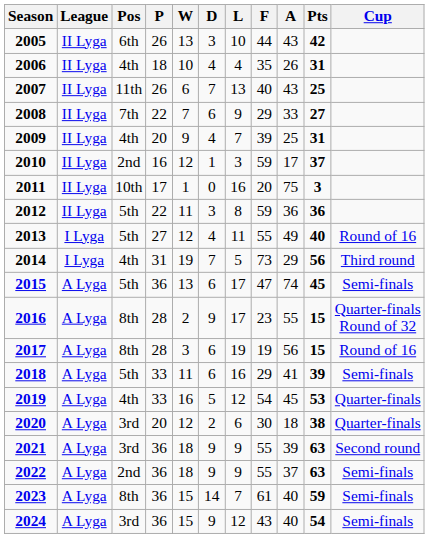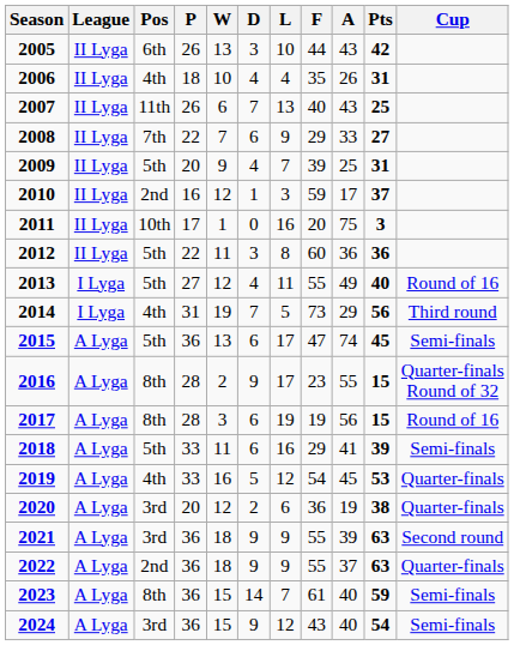2009 | Pos: 4th -> 5th
2012 | F: 59 -> 60
2020 | F: 30 -> 36
2020 | A: 18 -> 19
2022 | Cup: Semi-finals -> Quarter-finals
